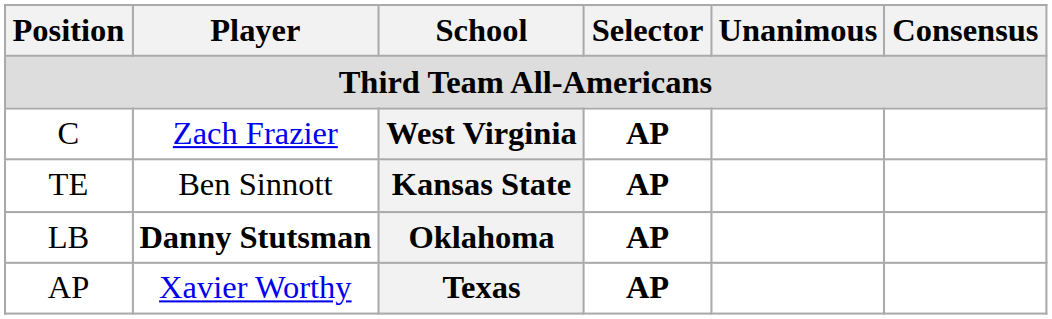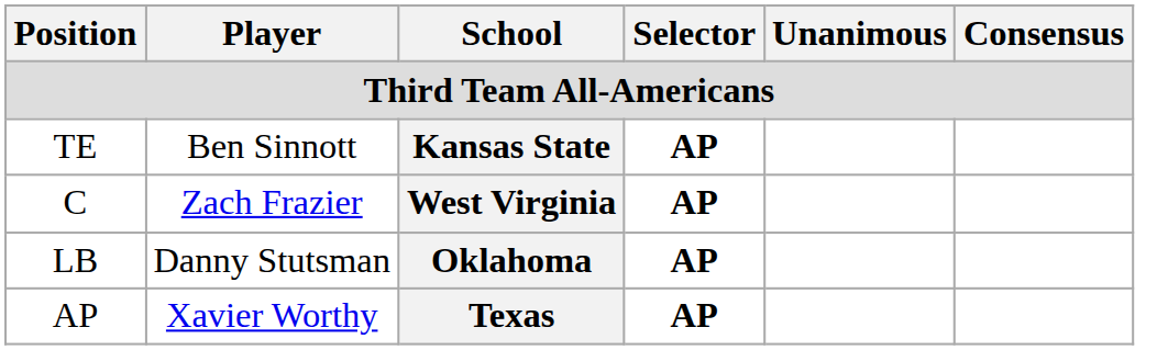rows swapped: C <-> TE
LB | Player: bold -> normal
